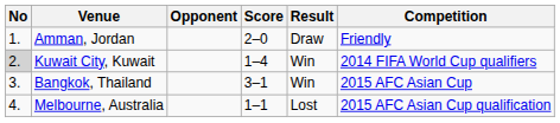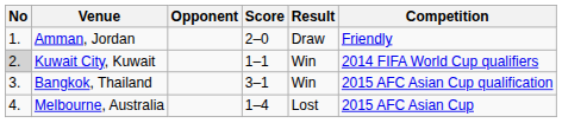Kuwait City, Kuwait | Score: 1–4 -> 1–1
Bangkok, Thailand | Competition: 2015 AFC Asian Cup -> 2015 AFC Asian Cup qualification
Melbourne, Australia | Score: 1–1 -> 1–4
Melbourne, Australia | Competition: 2015 AFC Asian Cup qualification -> 2015 AFC Asian Cup
